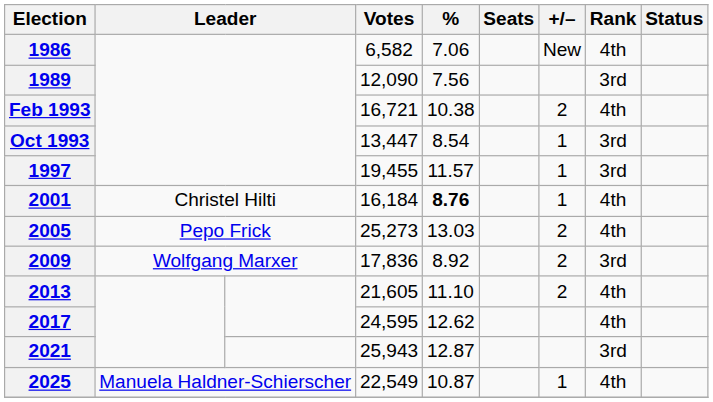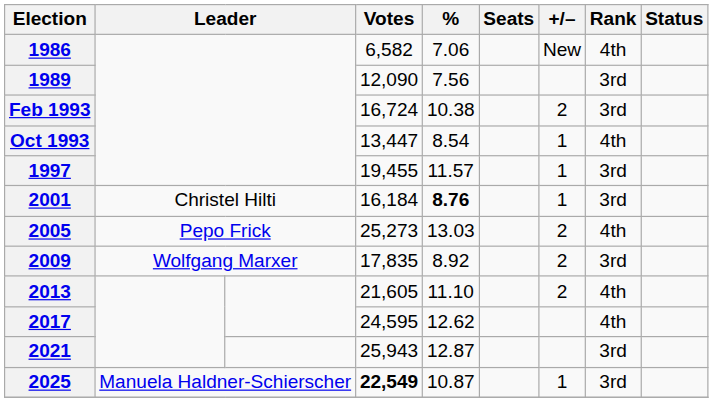Feb 1993 | Votes: 16,721 -> 16,724
Feb 1993 | Rank: 4th -> 3rd
Oct 1993 | Rank: 3rd -> 4th
2001 | Rank: 4th -> 3rd
2009 | Votes: 17,836 -> 17,835
2025 | Votes: normal -> bold
2025 | Rank: 4th -> 3rd
